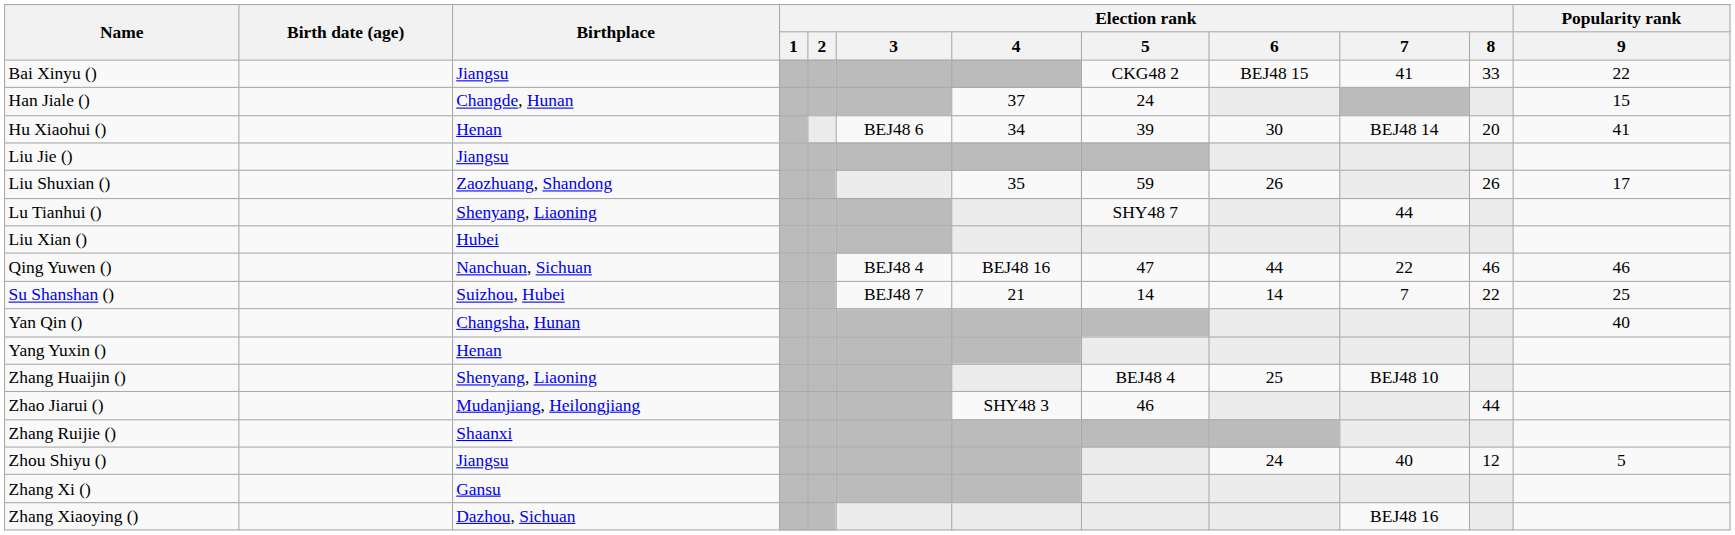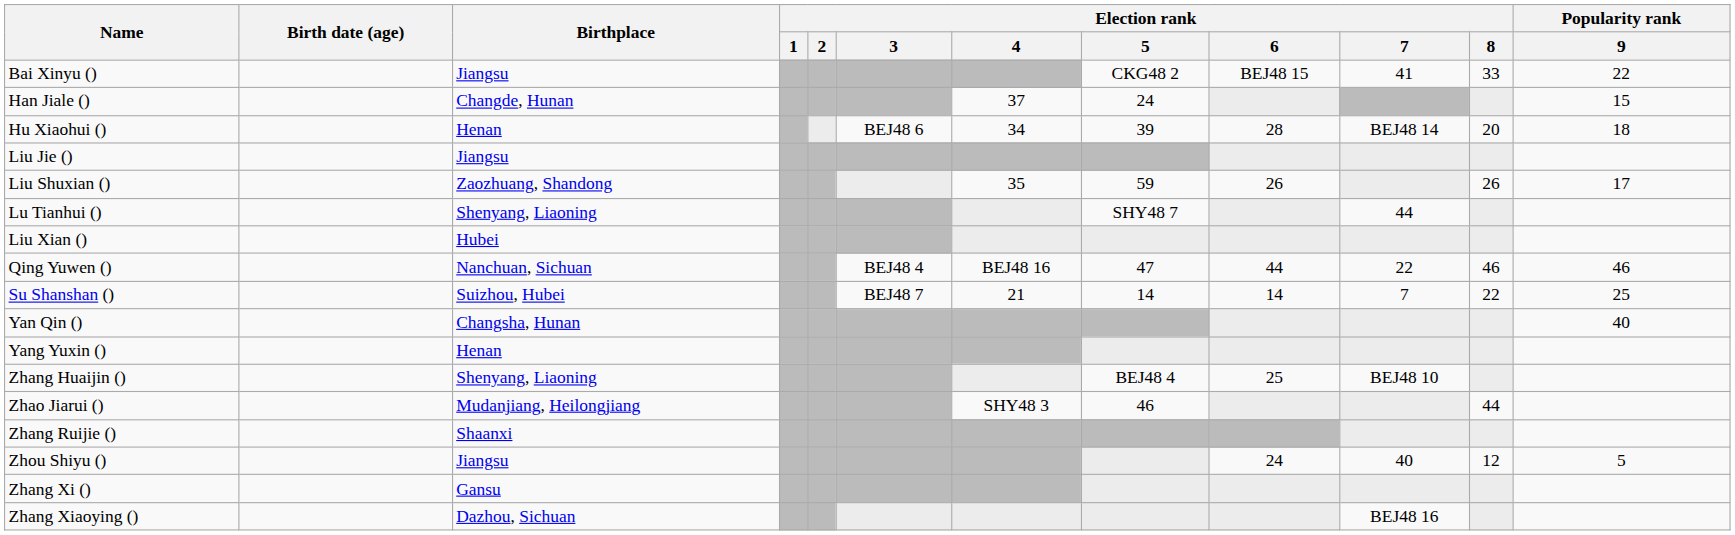Hu Xiaohui () | Election rank / 6: 30 -> 28
Hu Xiaohui () | Popularity rank / 9: 41 -> 18
